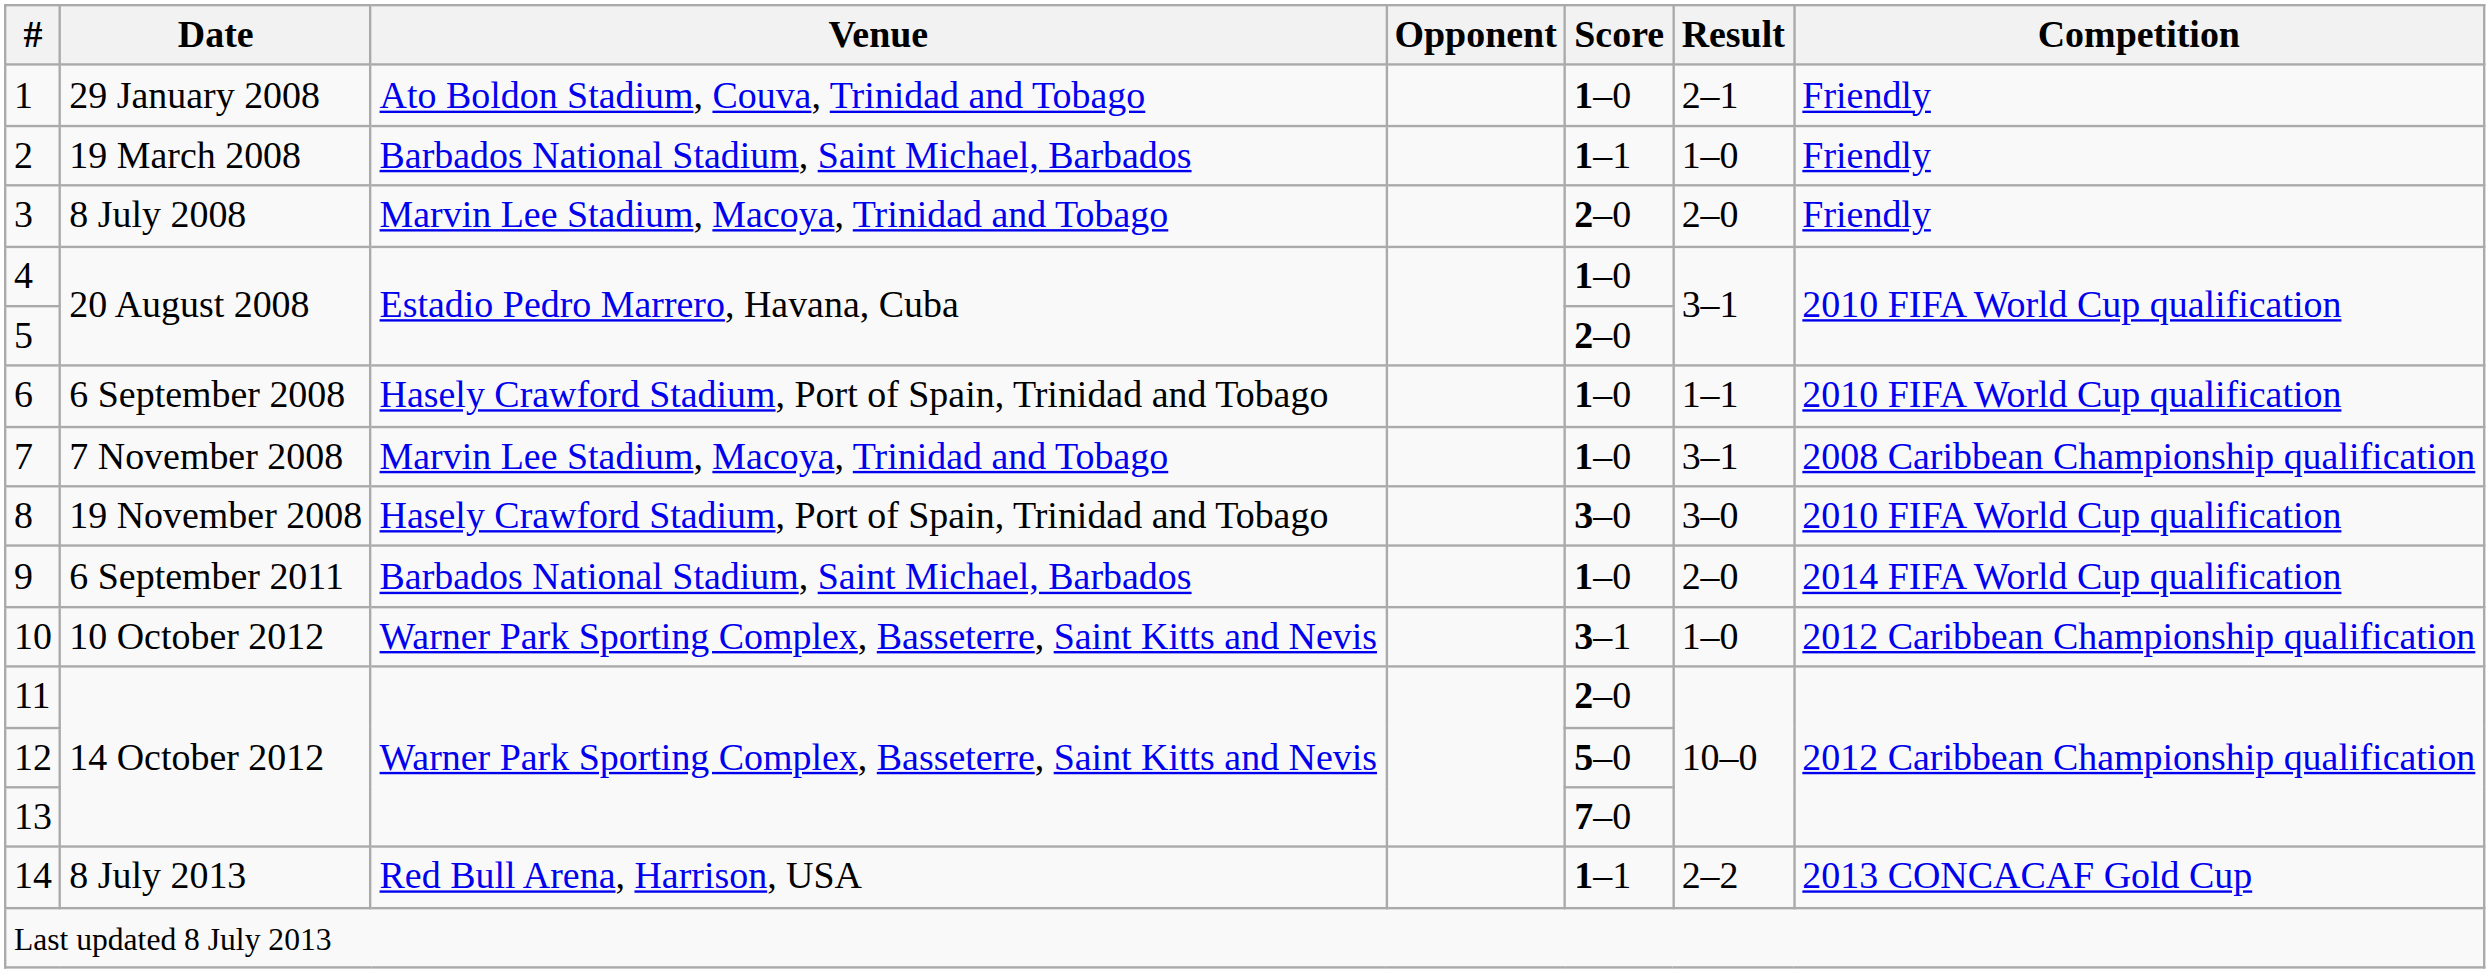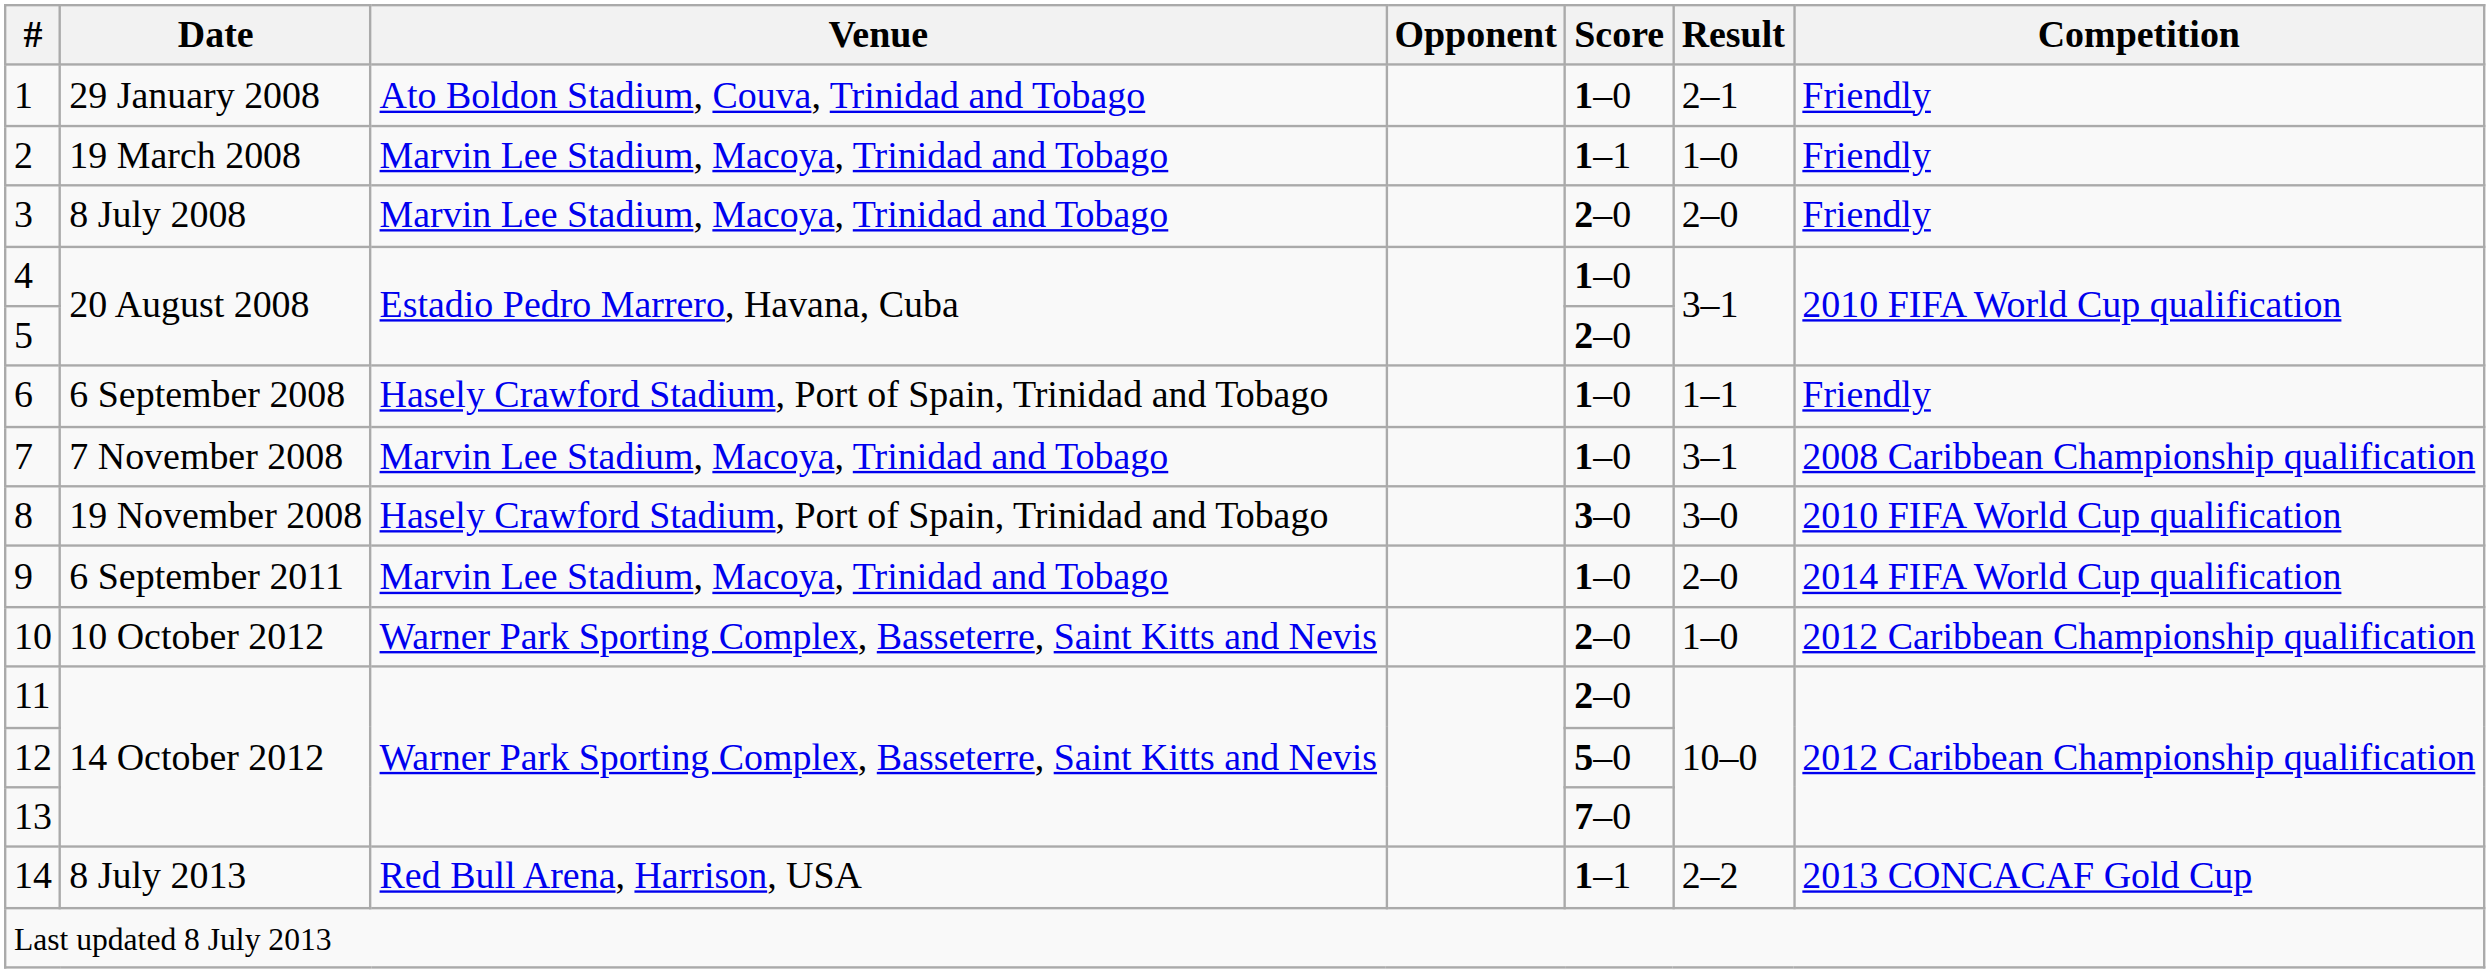2 | Venue: Barbados National Stadium, Saint Michael, Barbados -> Marvin Lee Stadium, Macoya, Trinidad and Tobago
6 | Competition: 2010 FIFA World Cup qualification -> Friendly
9 | Venue: Barbados National Stadium, Saint Michael, Barbados -> Marvin Lee Stadium, Macoya, Trinidad and Tobago
10 | Score: 3–1 -> 2–0
